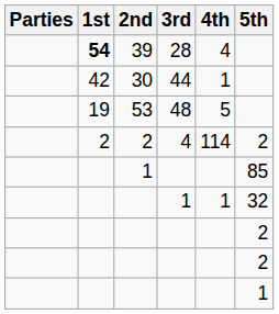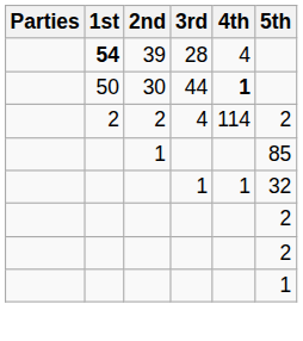30 | 1st: 42 -> 50
30 | 4th: normal -> bold
- row: 19 | 53 | 48 | 5
